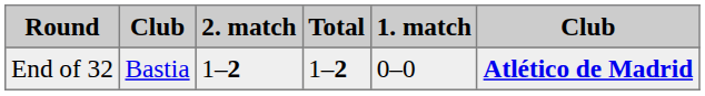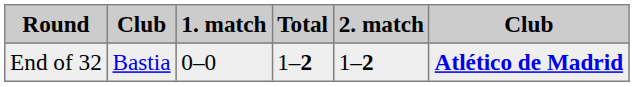columns swapped: 1. match <-> 2. match
